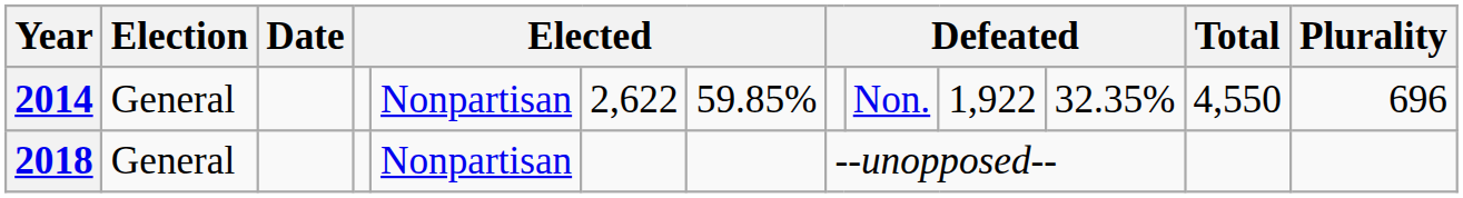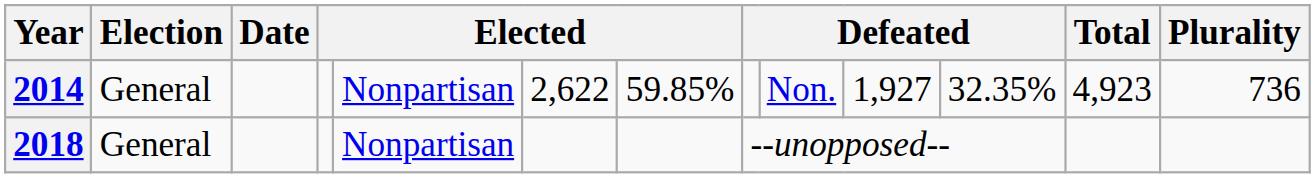2014 | column 10: 1,922 -> 1,927
2014 | Total: 4,550 -> 4,923
2014 | Plurality: 696 -> 736
